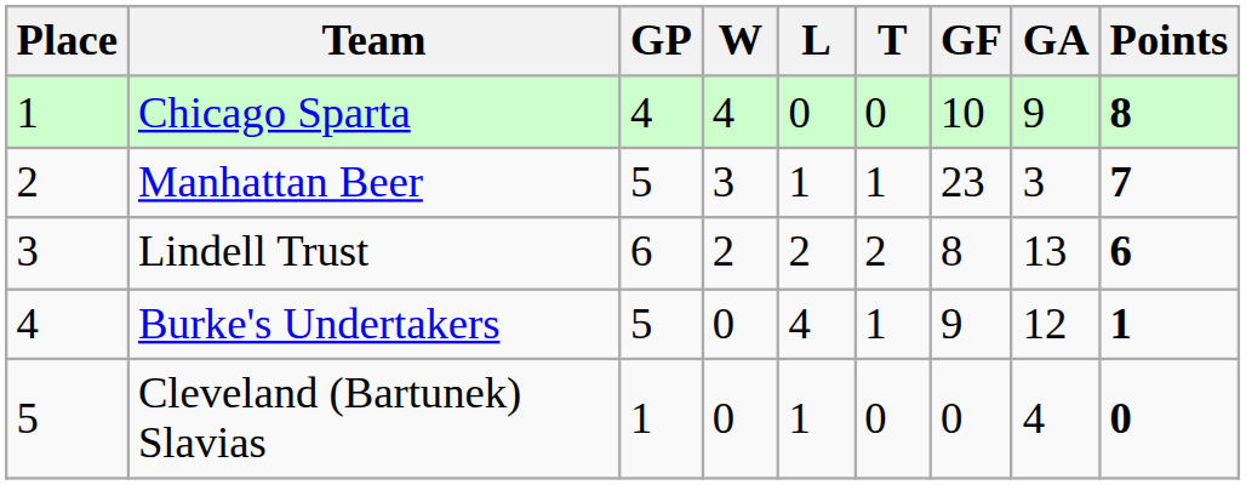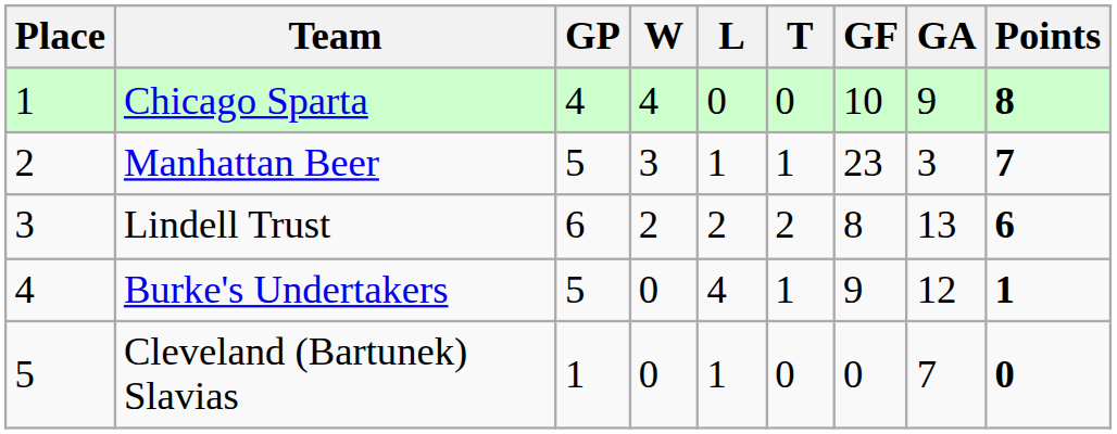Cleveland (Bartunek) Slavias | GA: 4 -> 7
